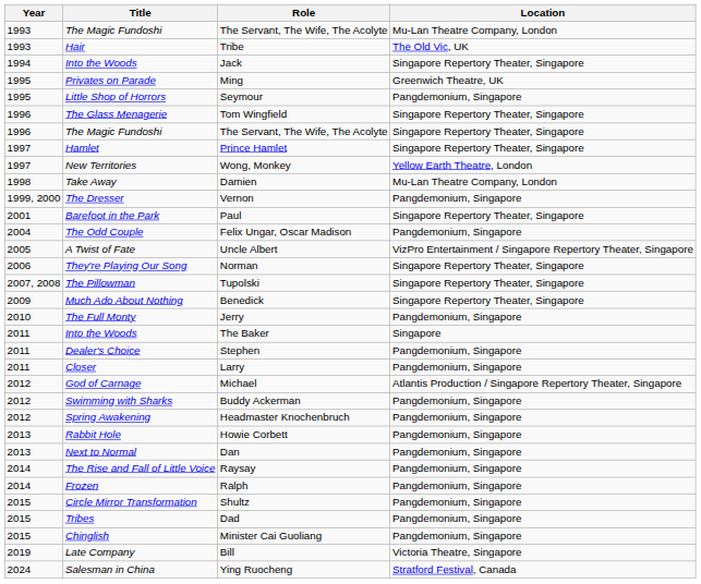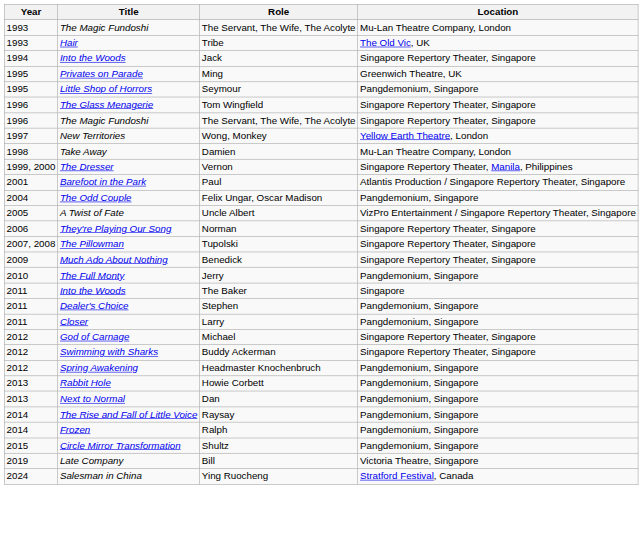- row: 1997 | Hamlet | Prince Hamlet | Singapore Repertory Theater, Singapore
Vernon | Location: Pangdemonium, Singapore -> Singapore Repertory Theater, Manila, Philippines
Paul | Location: Singapore Repertory Theater, Singapore -> Atlantis Production / Singapore Repertory Theater, Singapore
Michael | Location: Atlantis Production / Singapore Repertory Theater, Singapore -> Singapore Repertory Theater, Singapore
Buddy Ackerman | Location: Pangdemonium, Singapore -> Singapore Repertory Theater, Singapore
- row: 2015 | Tribes | Dad | Pangdemonium, Singapore
- row: 2015 | Chinglish | Minister Cai Guoliang | Pangdemonium, Singapore
